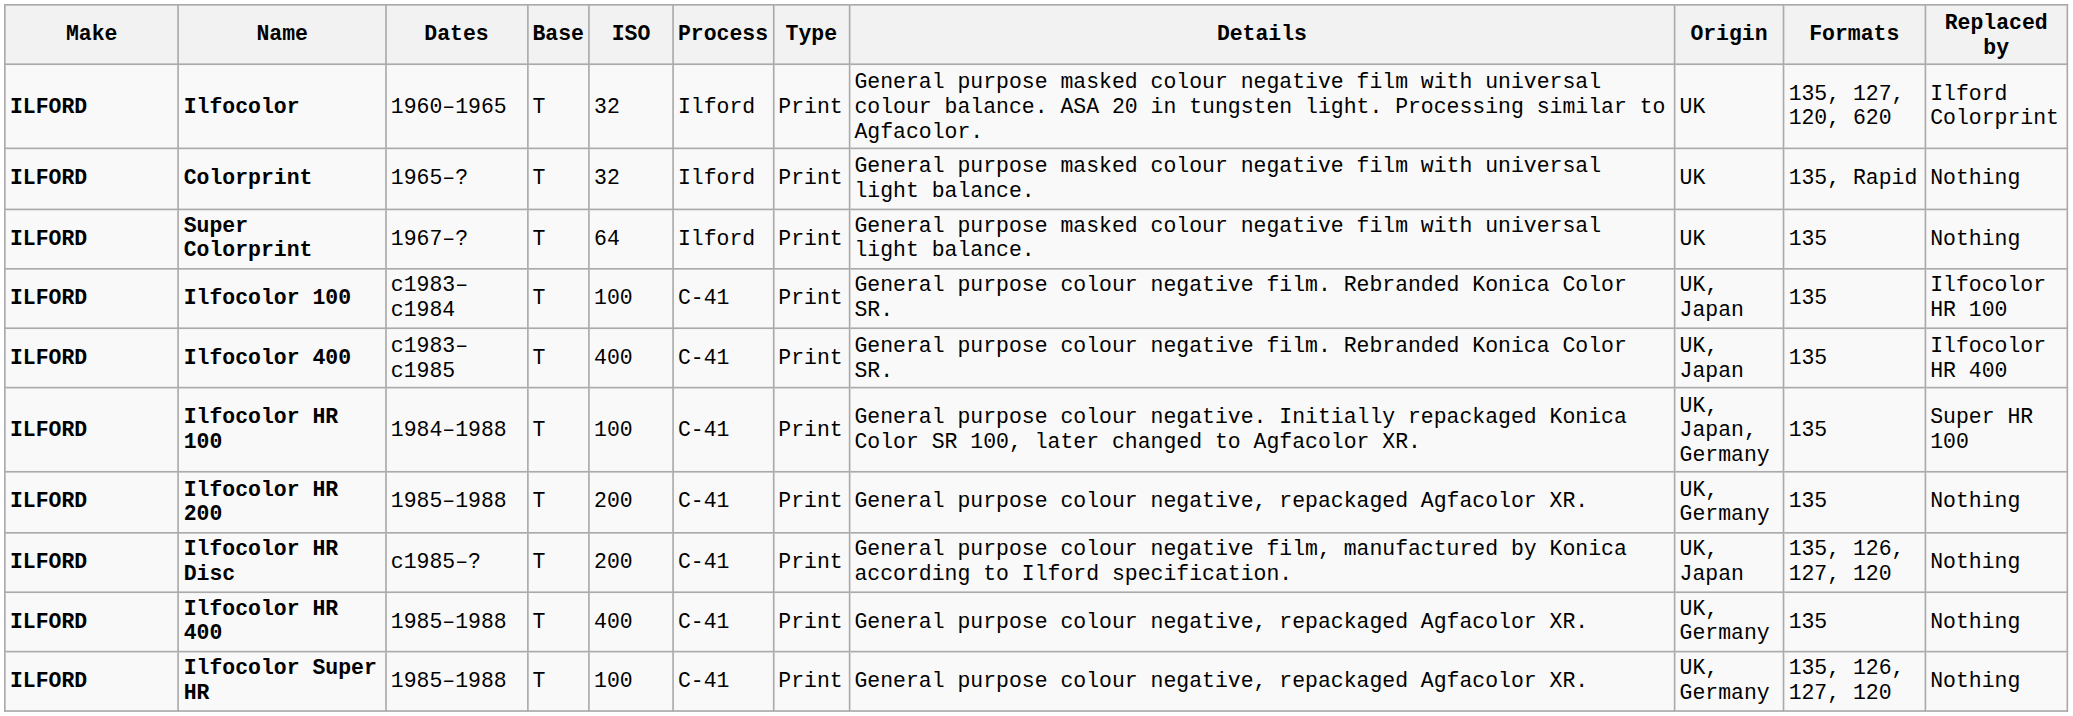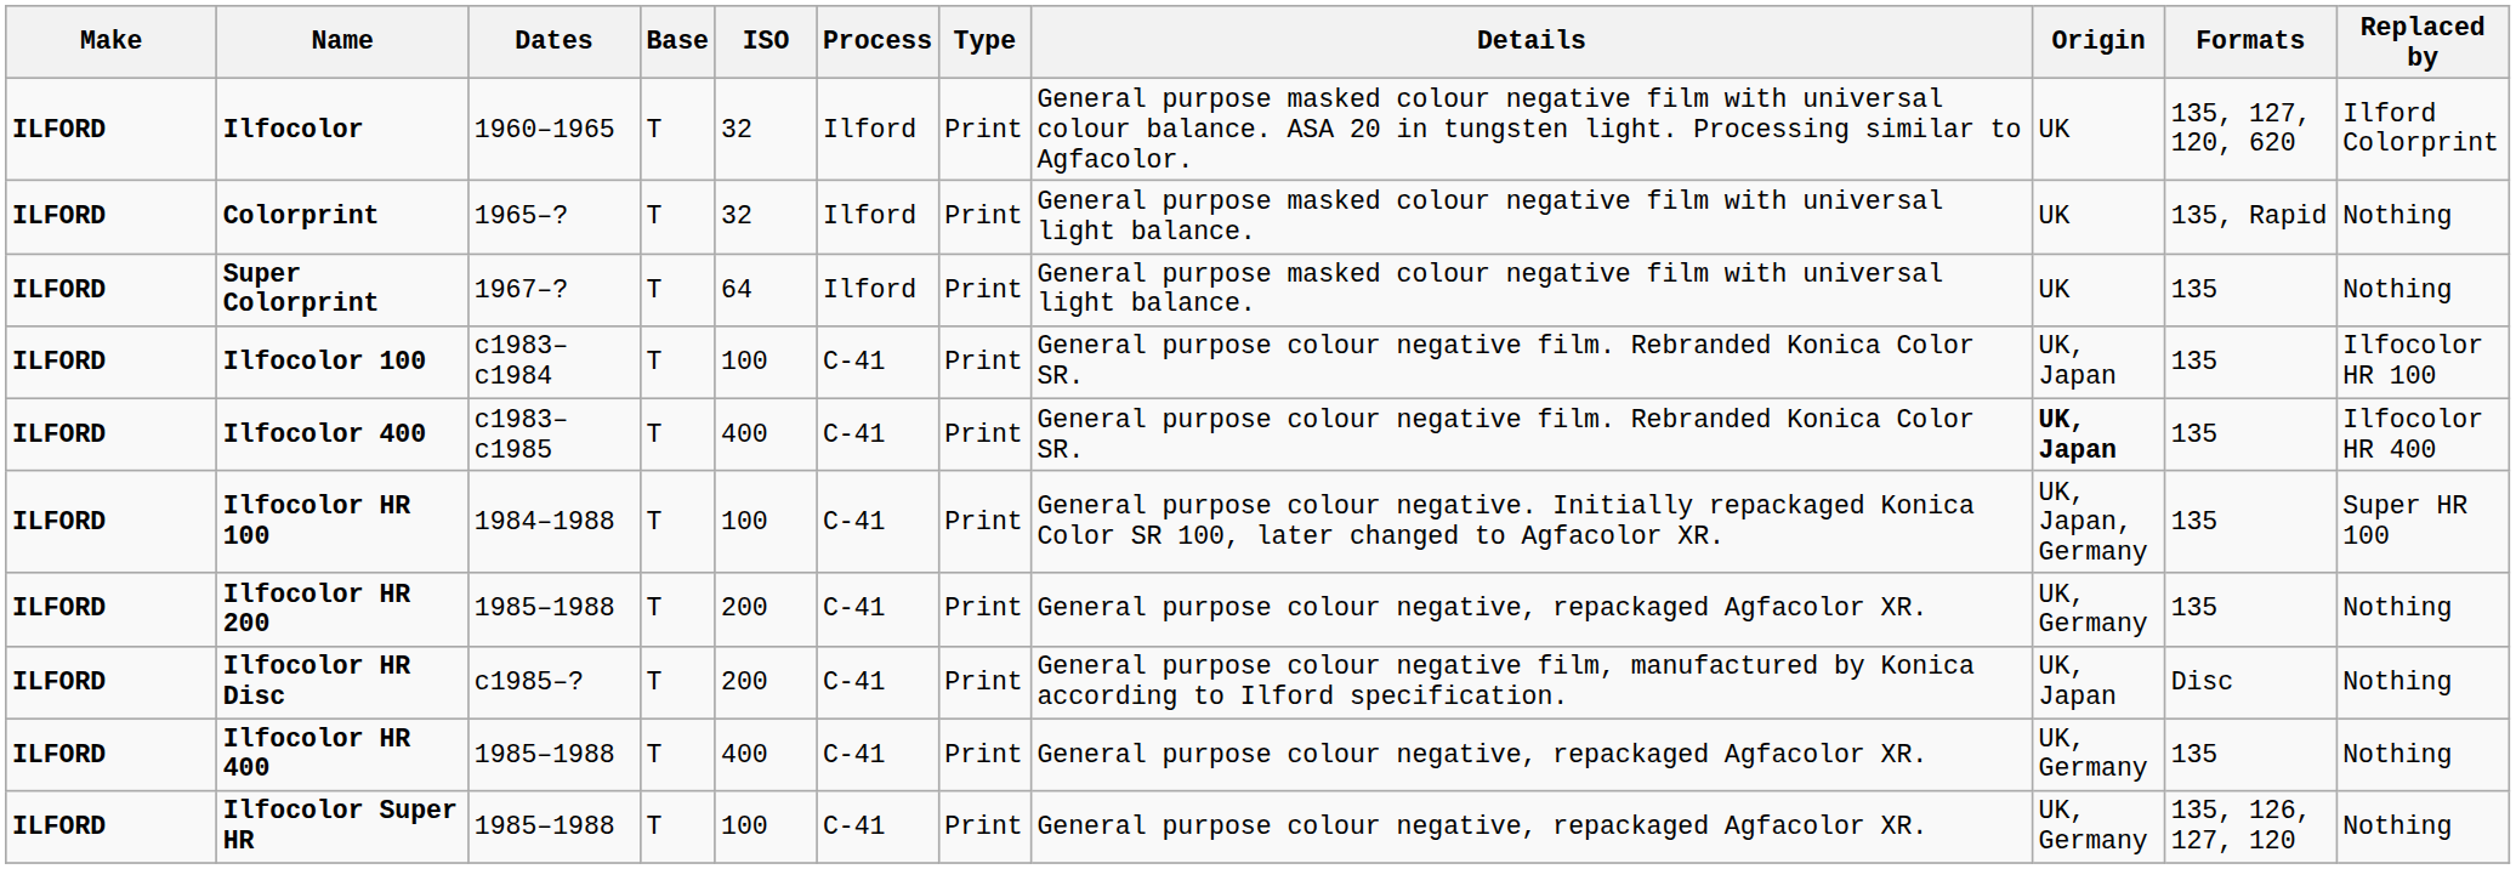Ilfocolor 400 | Origin: normal -> bold
Ilfocolor HR Disc | Formats: 135, 126, 127, 120 -> Disc
